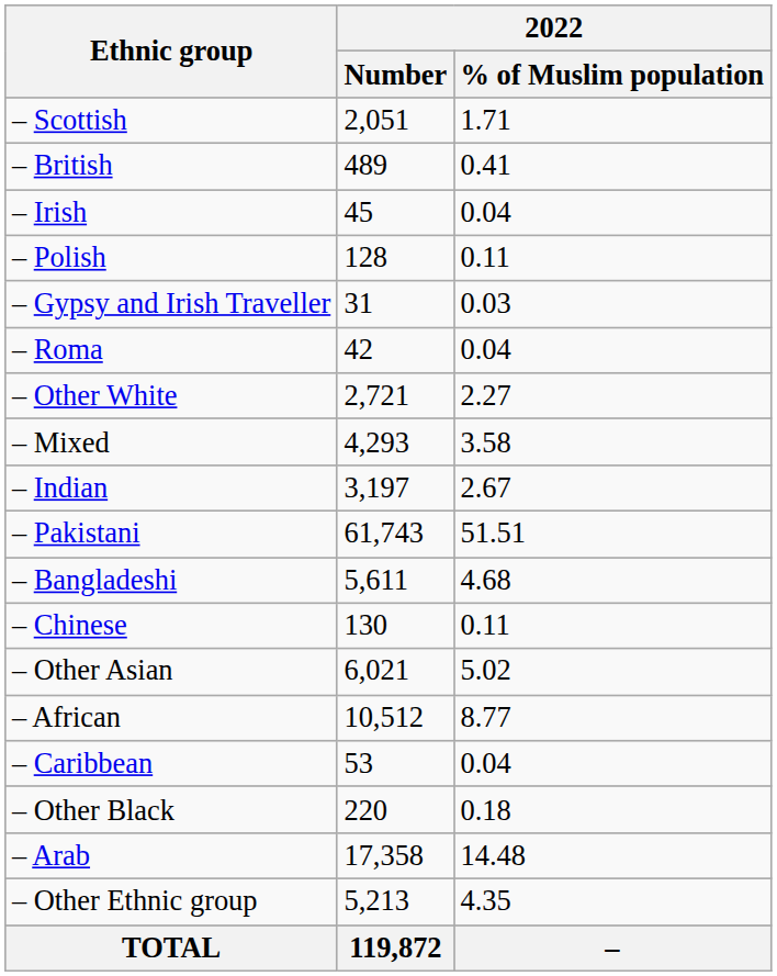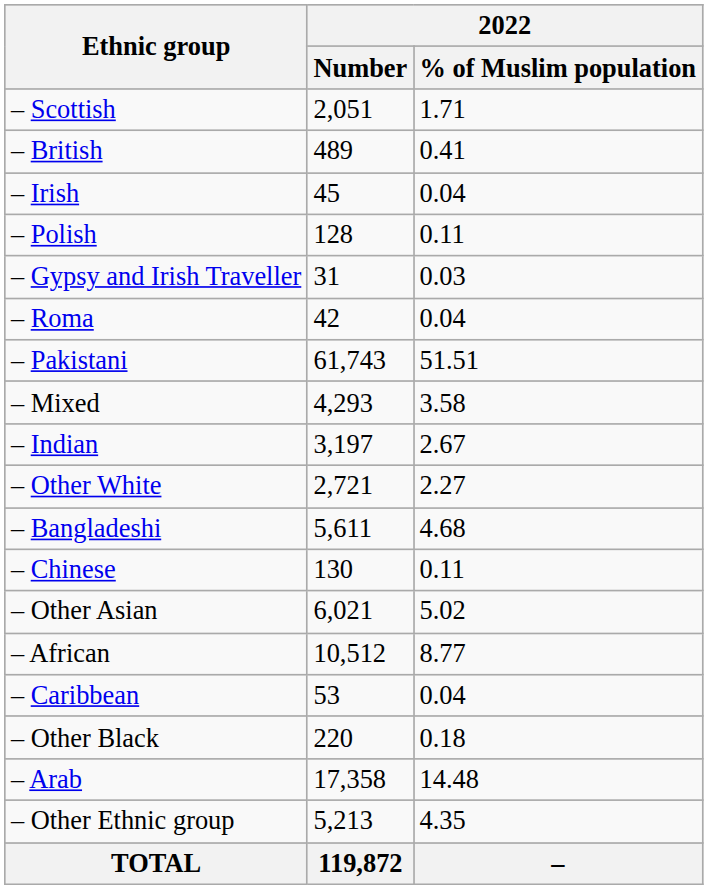rows swapped: – Other White <-> – Pakistani
